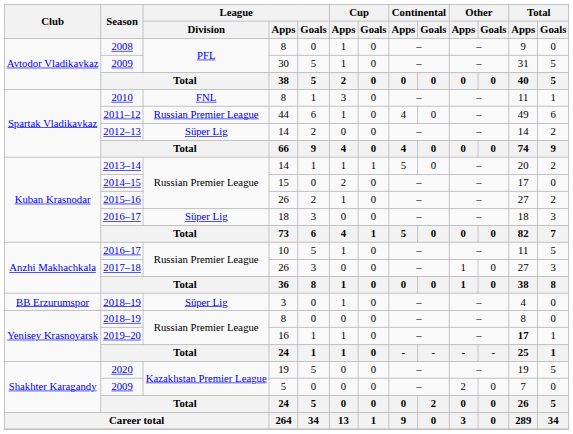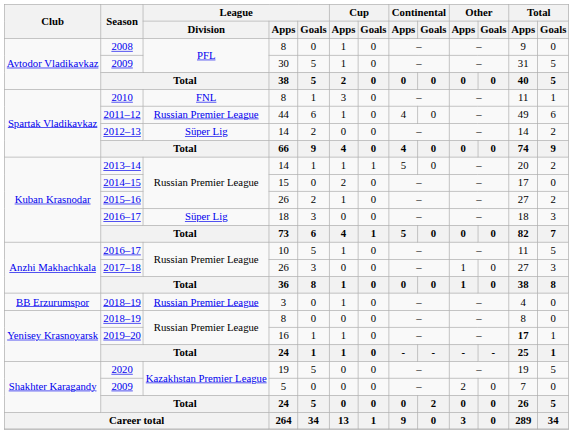2018–19 / 3 | League / Division: Süper Lig -> Russian Premier League
